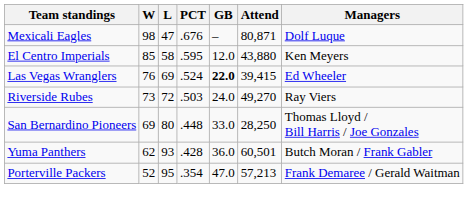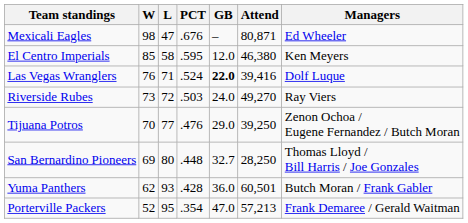Mexicali Eagles | Managers: Dolf Luque -> Ed Wheeler
El Centro Imperials | Attend: 43,880 -> 46,380
Las Vegas Wranglers | L: 69 -> 71
Las Vegas Wranglers | Attend: 39,415 -> 39,416
Las Vegas Wranglers | Managers: Ed Wheeler -> Dolf Luque
+ row: Tijuana Potros | 70 | 77 | .476 | 29.0 | 39,250 | Zenon Ochoa / Eugene Fernandez / Butch Moran
San Bernardino Pioneers | GB: 33.0 -> 32.7
